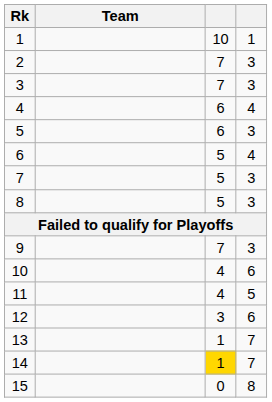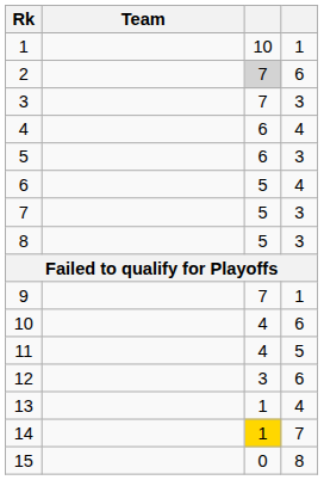2 | column 3: no background -> lightgrey background
2 | column 4: 3 -> 6
9 | column 4: 3 -> 1
13 | column 4: 7 -> 4
